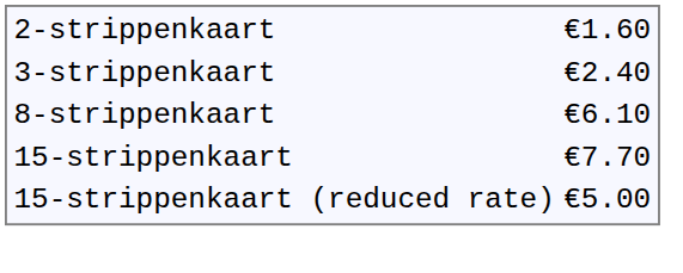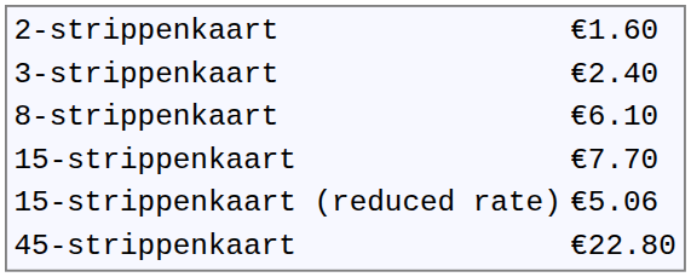15-strippenkaart (reduced rate) | column 2: €5.00 -> €5.06
+ row: 45-strippenkaart | €22.80
